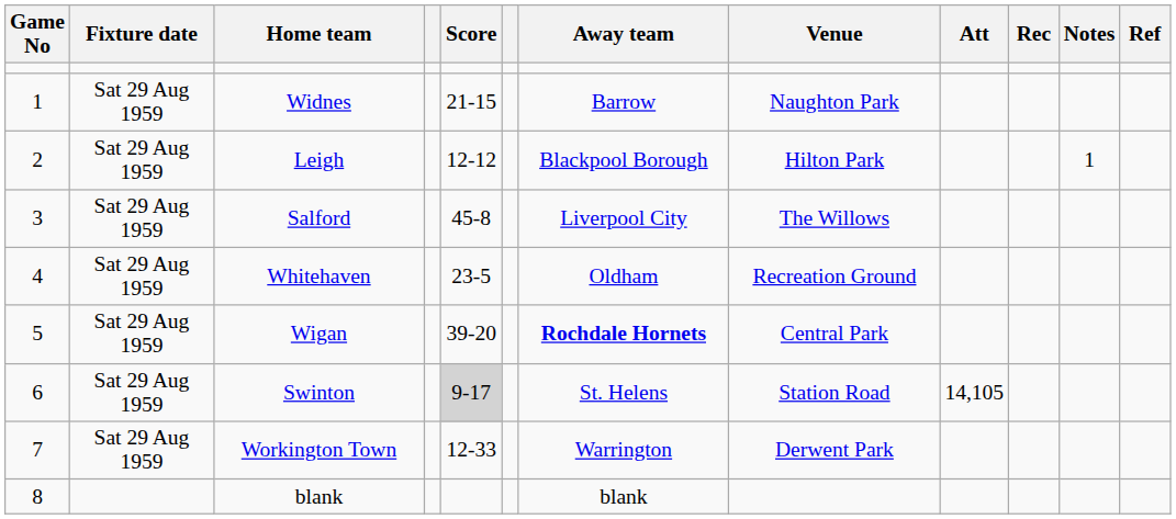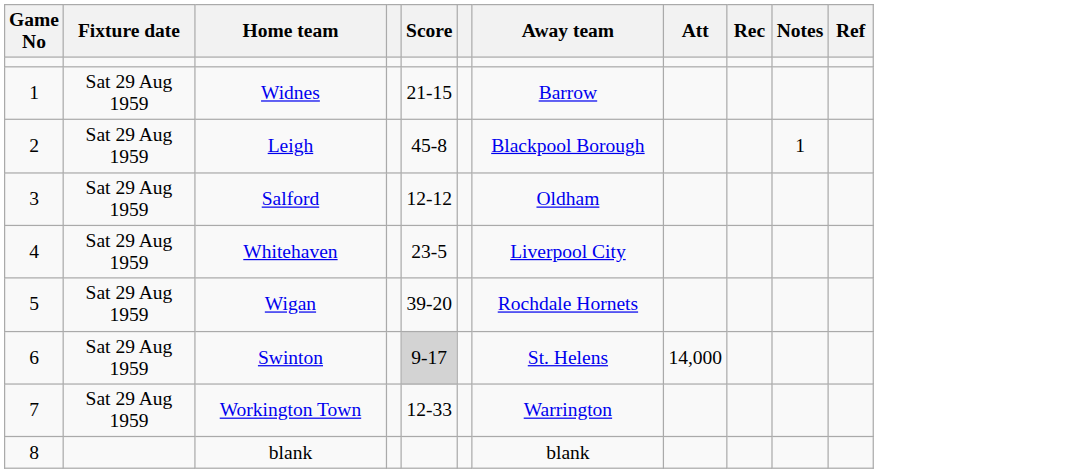- column: Venue | Naughton Park | Hilton Park | The Willows | Recreation Ground | Central Park | Station Road | Derwent Park
Leigh | Score: 12-12 -> 45-8
Salford | Score: 45-8 -> 12-12
Salford | Away team: Liverpool City -> Oldham
Whitehaven | Away team: Oldham -> Liverpool City
Wigan | Away team: bold -> normal
Swinton | Att: 14,105 -> 14,000
